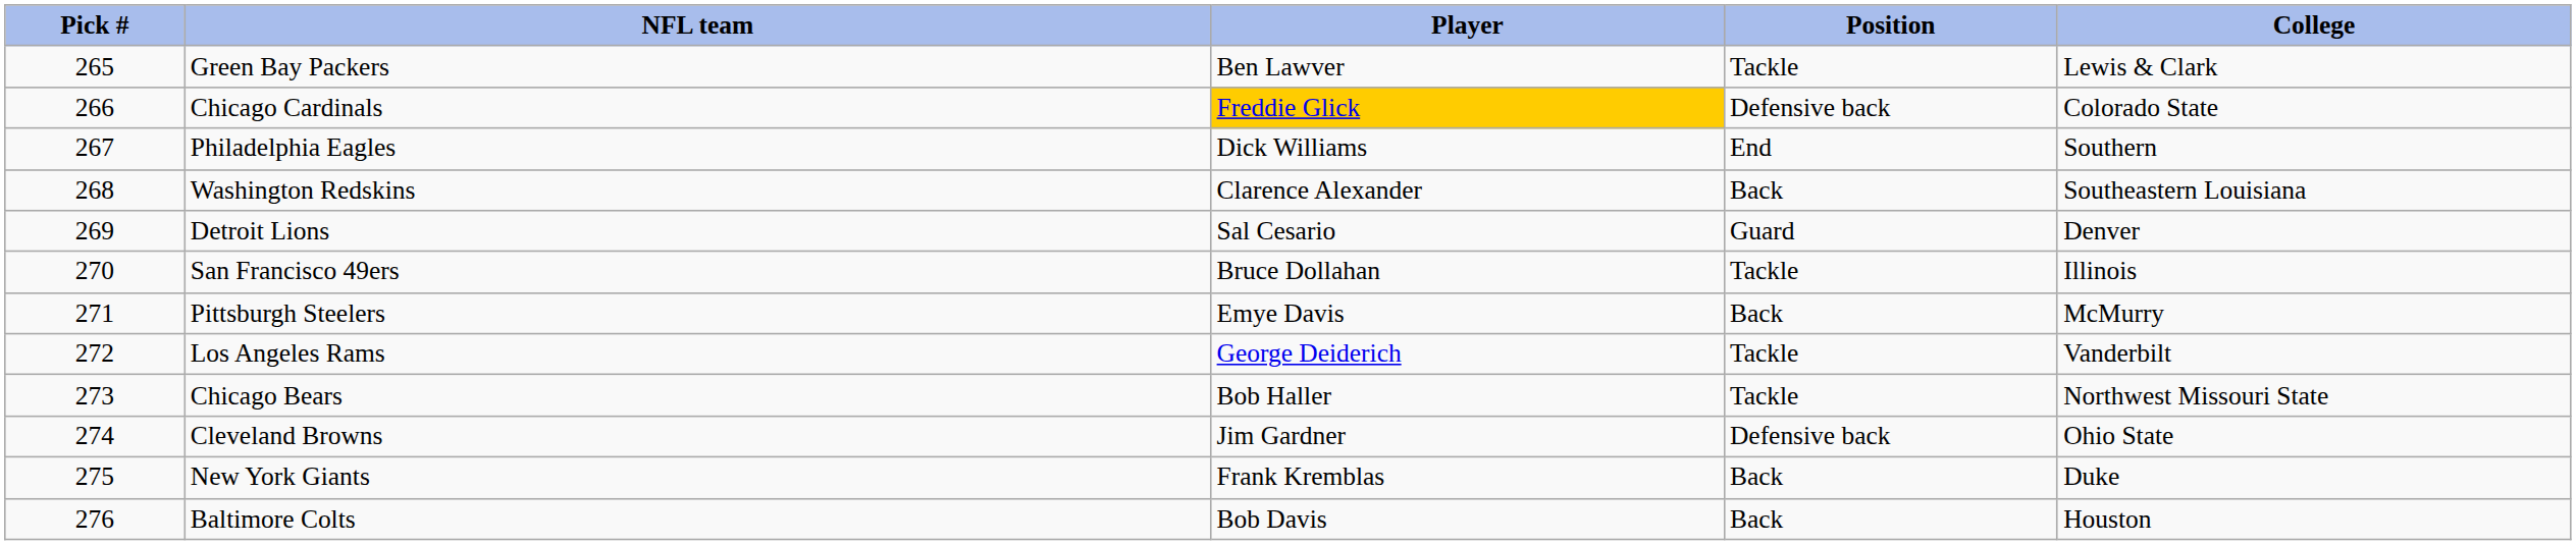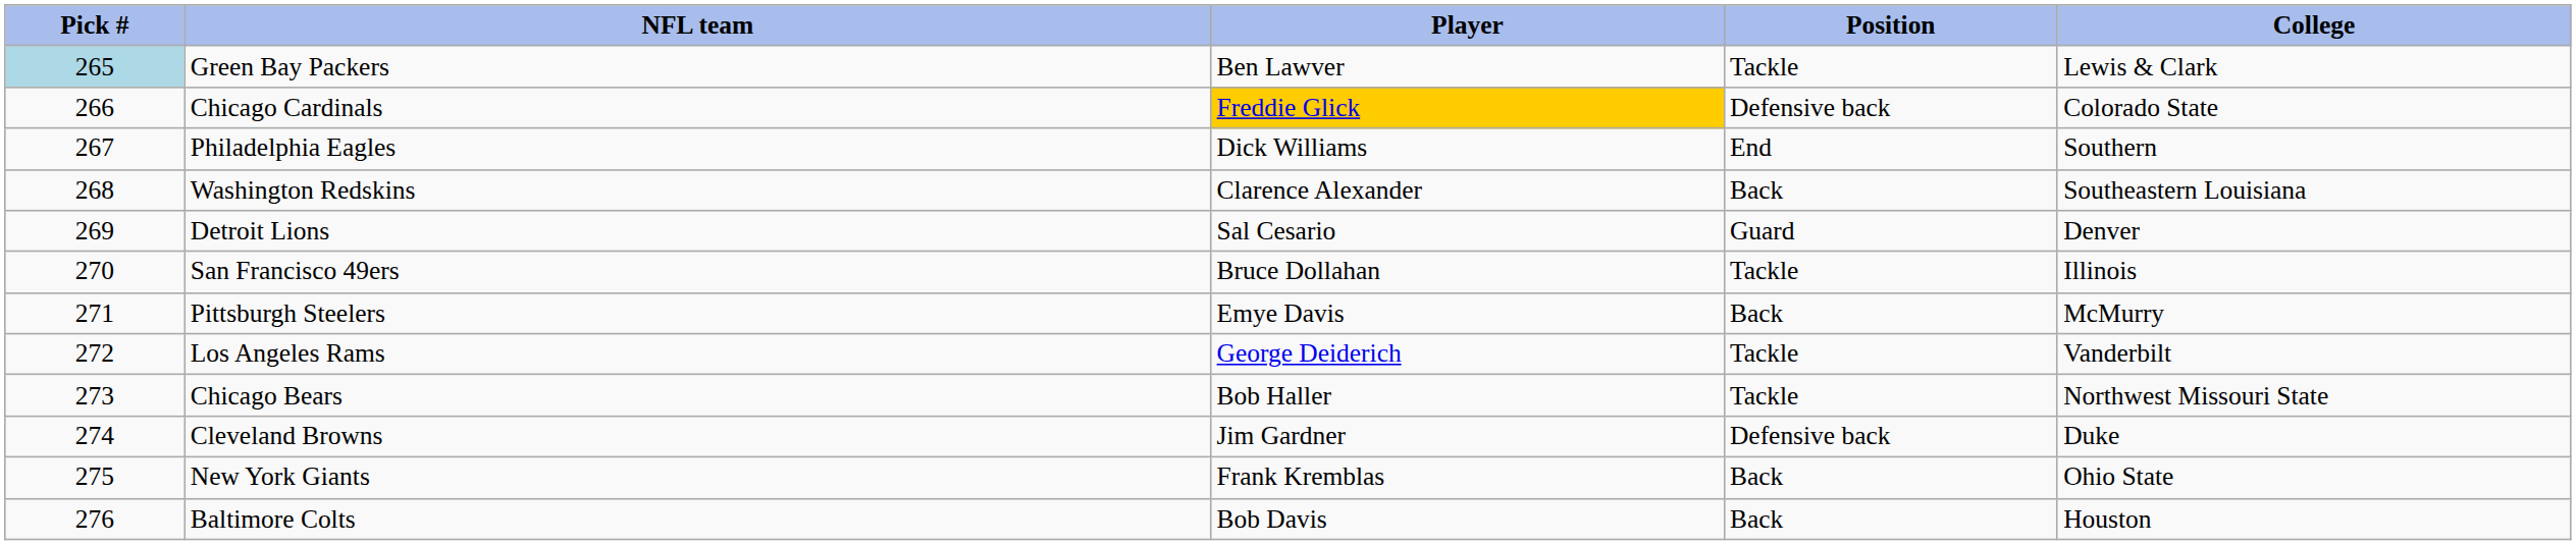Green Bay Packers | Pick #: no background -> lightblue background
Cleveland Browns | College: Ohio State -> Duke
New York Giants | College: Duke -> Ohio State
